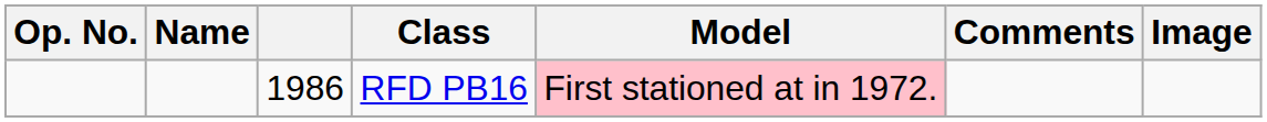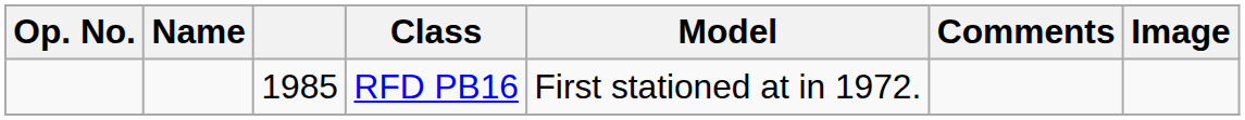RFD PB16 | column 3: 1986 -> 1985
RFD PB16 | Model: pink background -> no background
